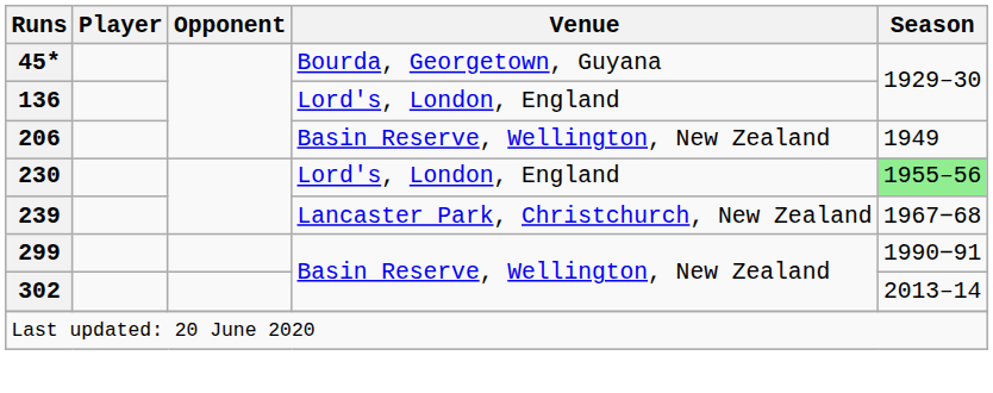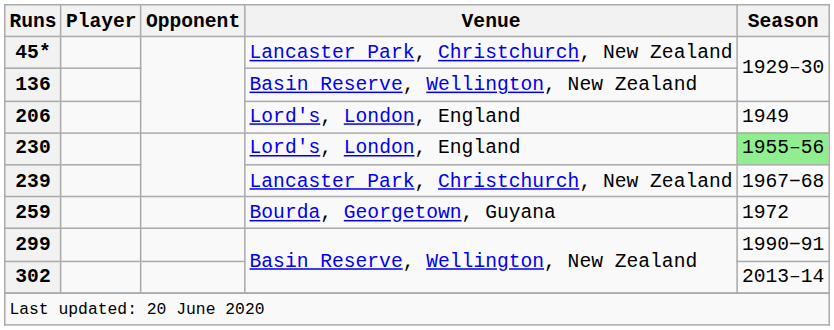45* | Venue: Bourda, Georgetown, Guyana -> Lancaster Park, Christchurch, New Zealand
136 | Venue: Lord's, London, England -> Basin Reserve, Wellington, New Zealand
206 | Venue: Basin Reserve, Wellington, New Zealand -> Lord's, London, England
+ row: 259 | Bourda, Georgetown, Guyana | 1972
